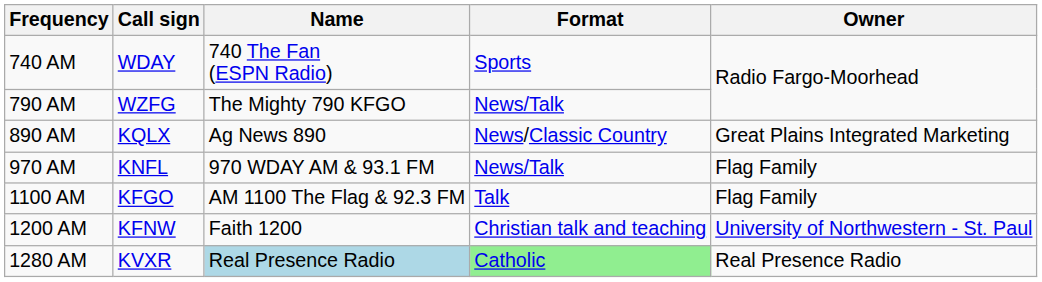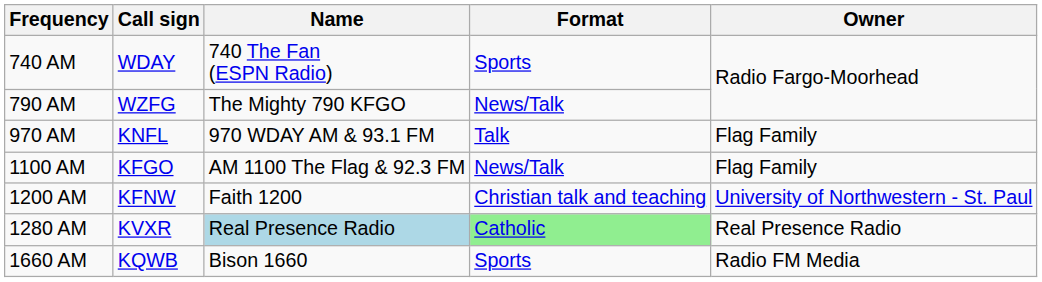- row: 890 AM | KQLX | Ag News 890 | News/Classic Country | Great Plains Integrated Marketing
970 AM | Format: News/Talk -> Talk
1100 AM | Format: Talk -> News/Talk
+ row: 1660 AM | KQWB | Bison 1660 | Sports | Radio FM Media
